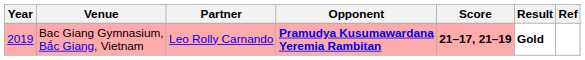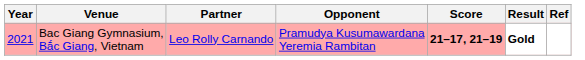Bac Giang Gymnasium, Bắc Giang, Vietnam | Year: 2019 -> 2021
Bac Giang Gymnasium, Bắc Giang, Vietnam | Opponent: bold -> normal
